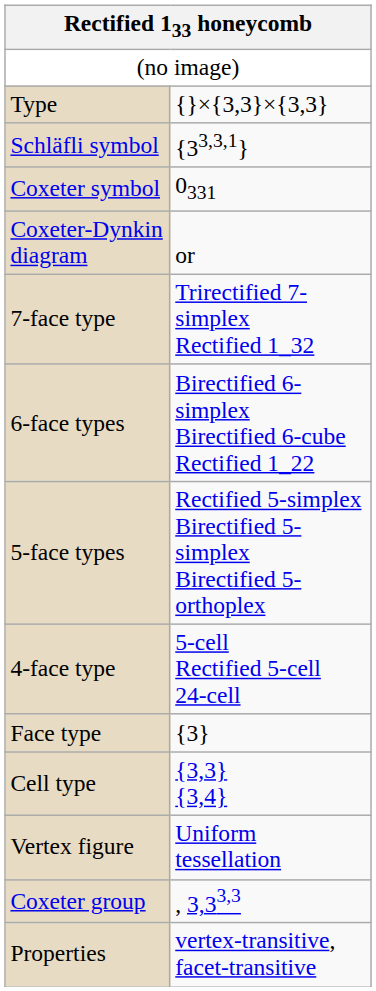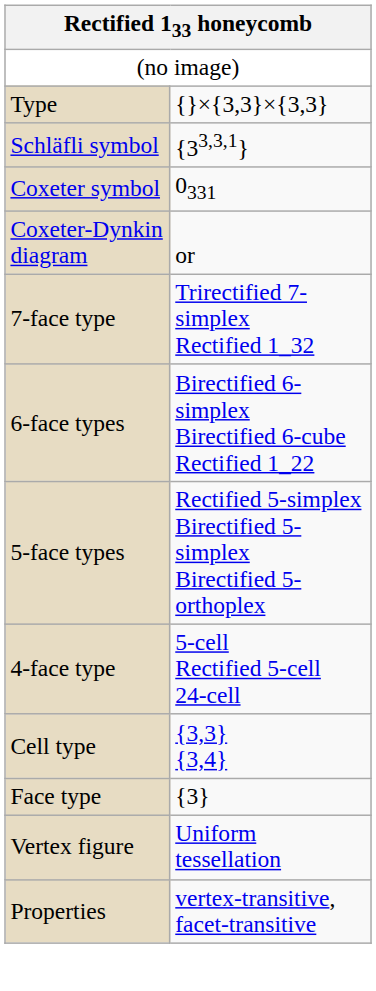rows swapped: Cell type <-> Face type
- row: Coxeter group | , 3,33,3
